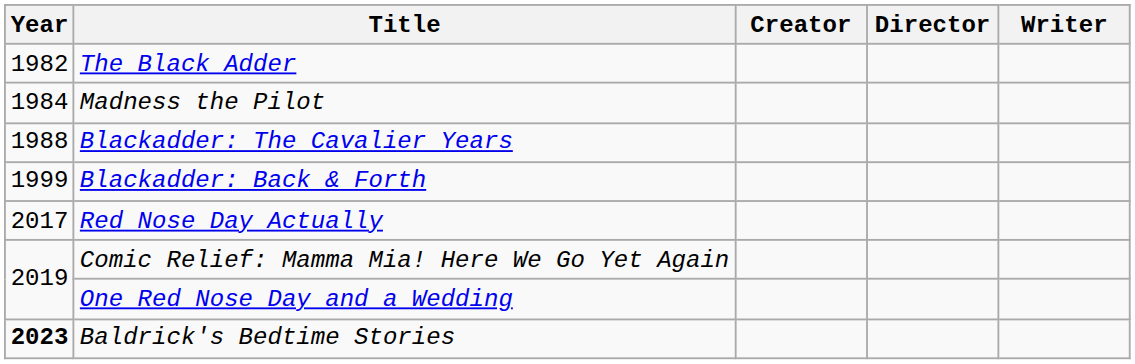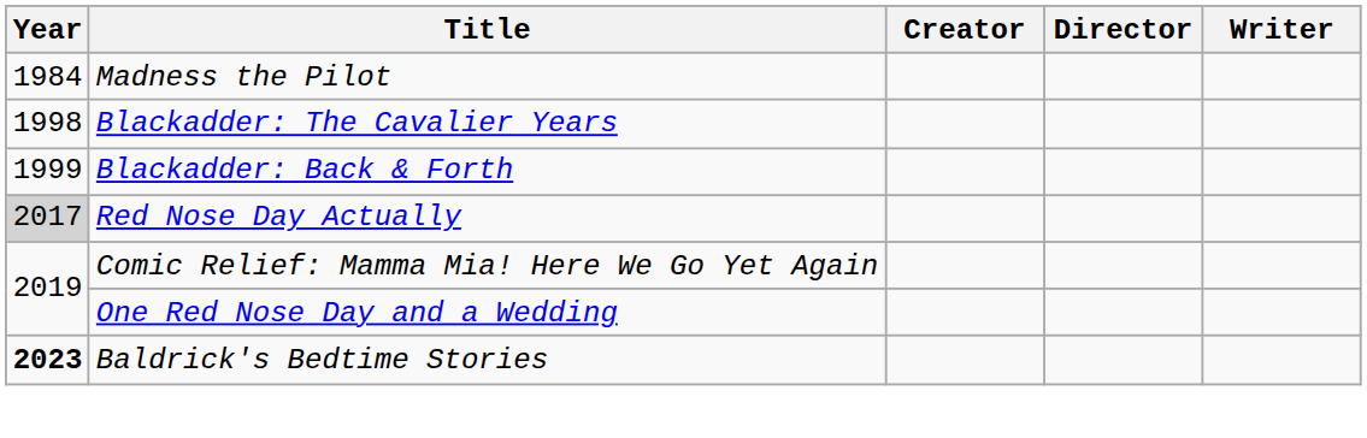- row: 1982 | The Black Adder
Blackadder: The Cavalier Years | Year: 1988 -> 1998
Red Nose Day Actually | Year: no background -> lightgrey background
